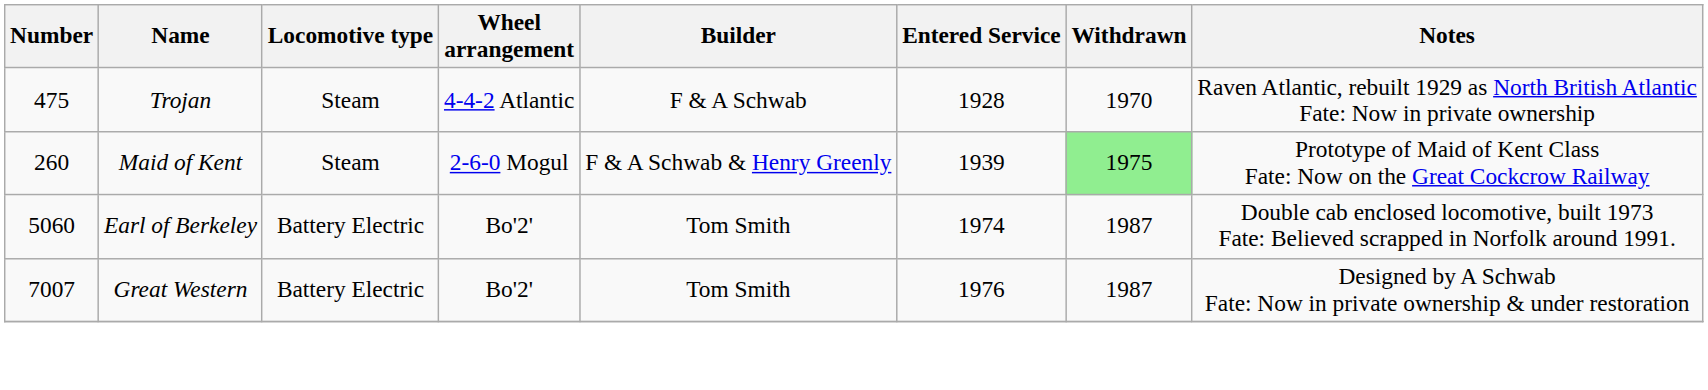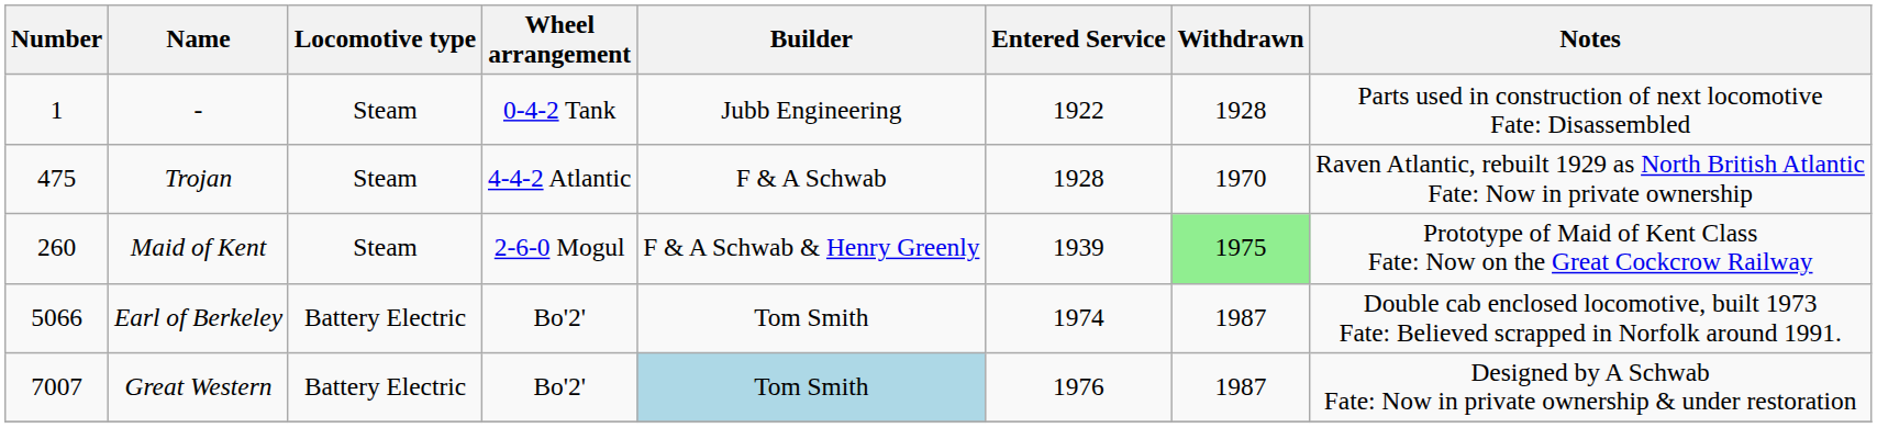+ row: 1 | - | Steam | 0-4-2 Tank | Jubb Engineering | 1922 | 1928 | Parts used in construction of next locomotive Fate: Disassembled
Earl of Berkeley | Number: 5060 -> 5066
Great Western | Builder: no background -> lightblue background
